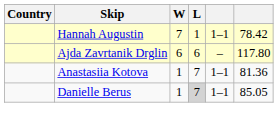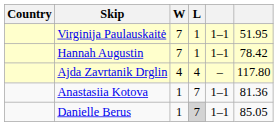+ row: Virginija Paulauskaitė | 7 | 1 | 1–1 | 51.95
Ajda Zavrtanik Drglin | W: 6 -> 4
Ajda Zavrtanik Drglin | L: 6 -> 4
